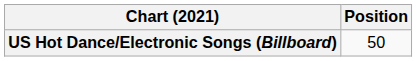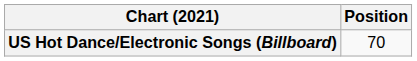US Hot Dance/Electronic Songs (Billboard) | Position: 50 -> 70
